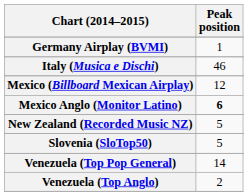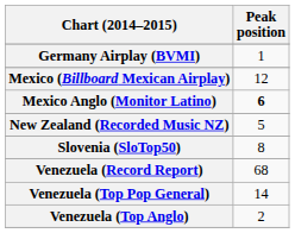- row: Italy (Musica e Dischi) | 46
Slovenia (SloTop50) | Peak position: 5 -> 8
+ row: Venezuela (Record Report) | 68
